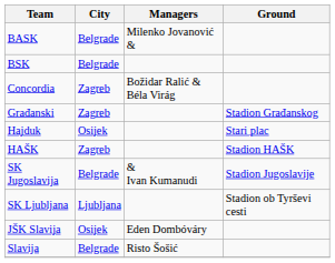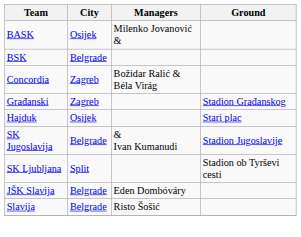BASK | City: Belgrade -> Osijek
- row: HAŠK | Zagreb | Stadion HAŠK
SK Ljubljana | City: Ljubljana -> Split
JŠK Slavija | City: Osijek -> Belgrade
